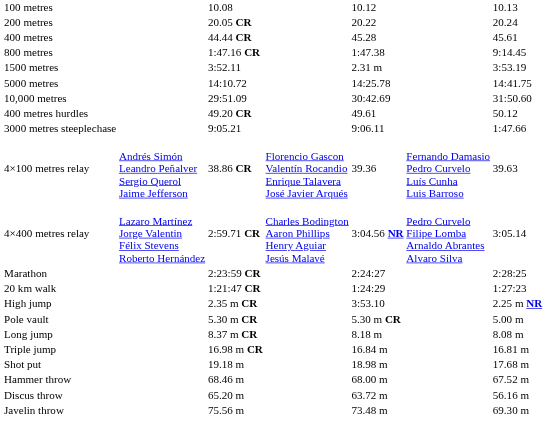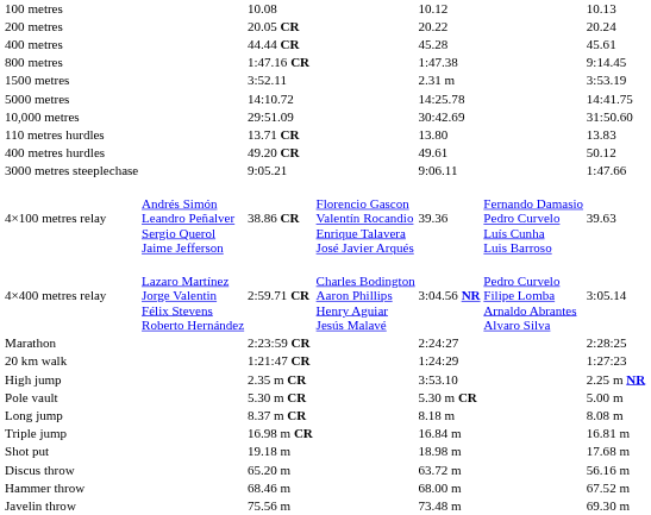+ row: 110 metres hurdles | 13.71 CR | 13.80 | 13.83
rows swapped: Discus throw <-> Hammer throw
